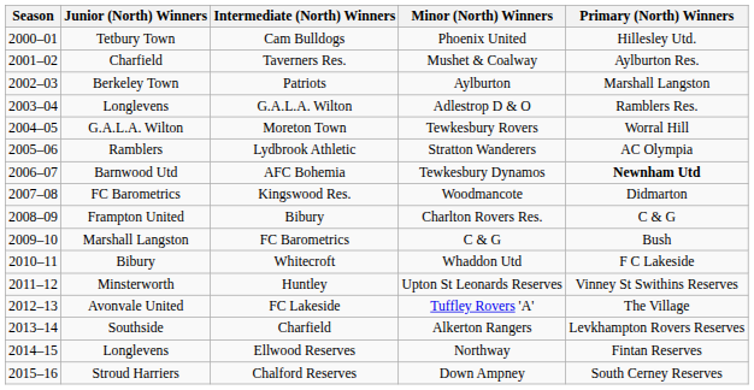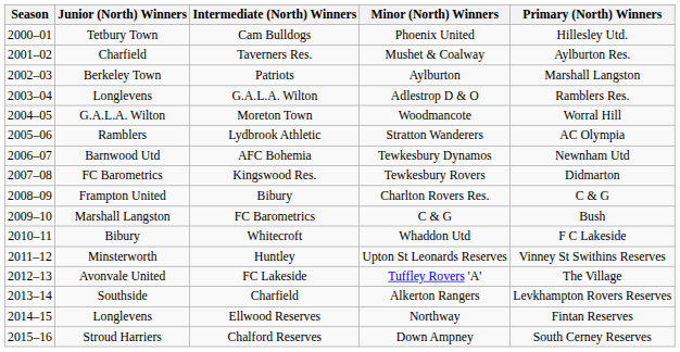Moreton Town | Minor (North) Winners: Tewkesbury Rovers -> Woodmancote
AFC Bohemia | Primary (North) Winners: bold -> normal
Kingswood Res. | Minor (North) Winners: Woodmancote -> Tewkesbury Rovers
